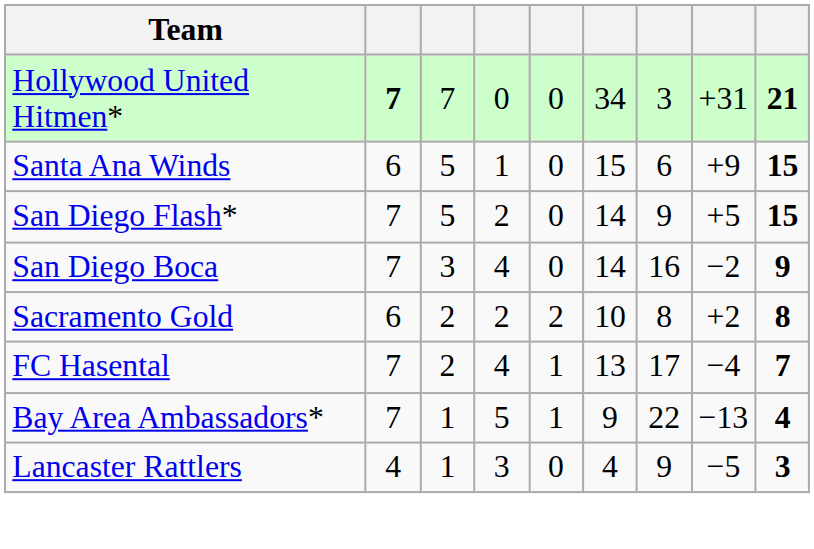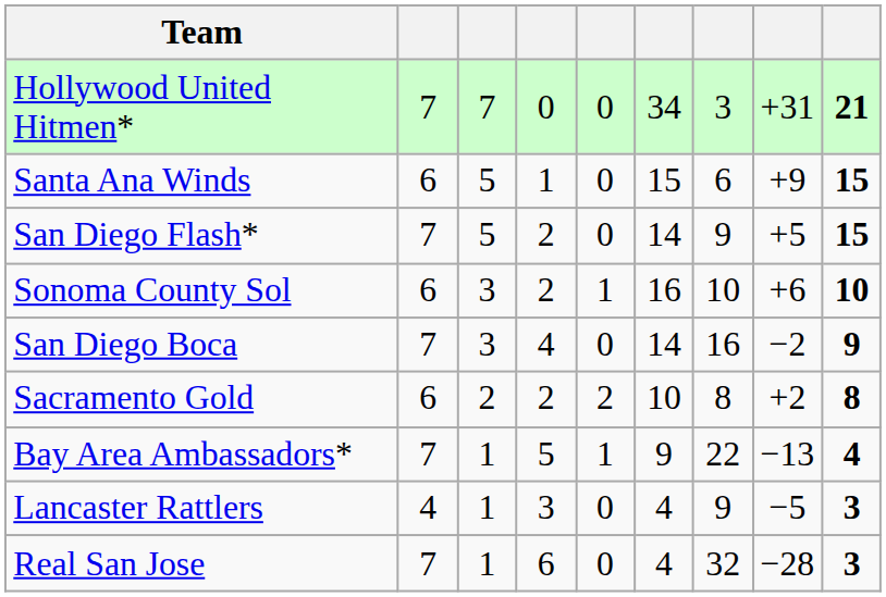Hollywood United Hitmen* | column 2: bold -> normal
+ row: Sonoma County Sol | 6 | 3 | 2 | 1 | 16 | 10 | +6 | 10
- row: FC Hasental | 7 | 2 | 4 | 1 | 13 | 17 | −4 | 7
+ row: Real San Jose | 7 | 1 | 6 | 0 | 4 | 32 | −28 | 3
